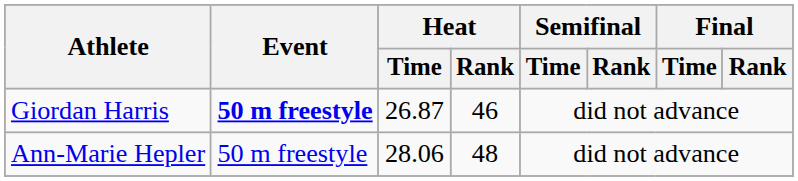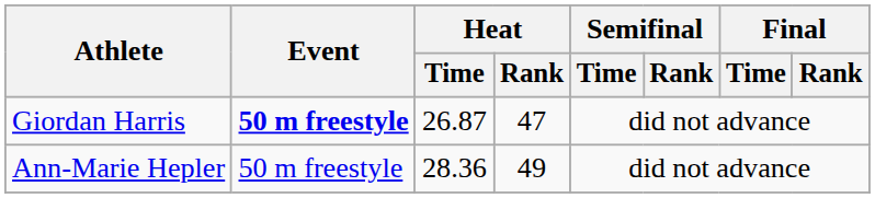Giordan Harris | Heat / Rank: 46 -> 47
Ann-Marie Hepler | Heat / Time: 28.06 -> 28.36
Ann-Marie Hepler | Heat / Rank: 48 -> 49
